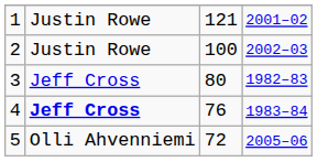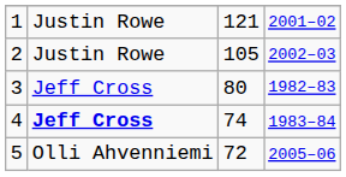2 | column 3: 100 -> 105
4 | column 3: 76 -> 74
